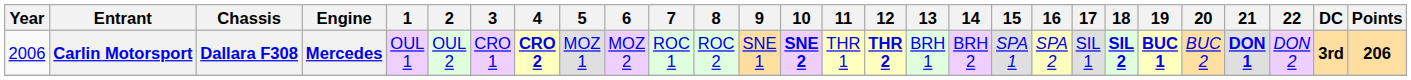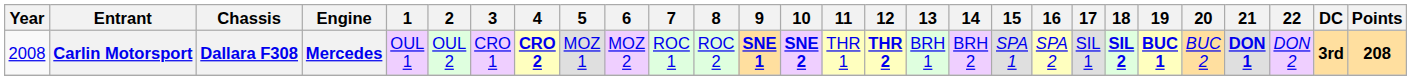Carlin Motorsport | Year: 2006 -> 2008
Carlin Motorsport | 9: normal -> bold
Carlin Motorsport | Points: 206 -> 208
